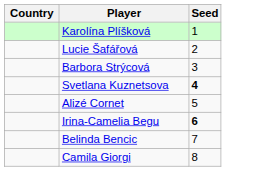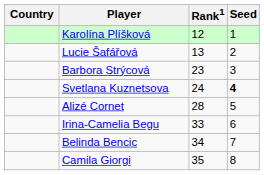+ column: Rank1 | 12 | 13 | 23 | 24 | 28 | 33 | 34 | 35
Irina-Camelia Begu | Seed: bold -> normal
